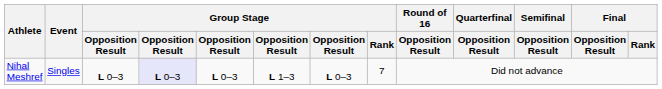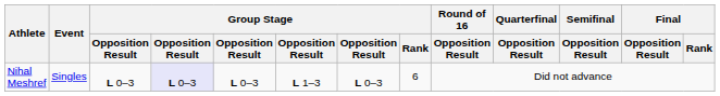Nihal Meshref | Group Stage / Rank: 7 -> 6
